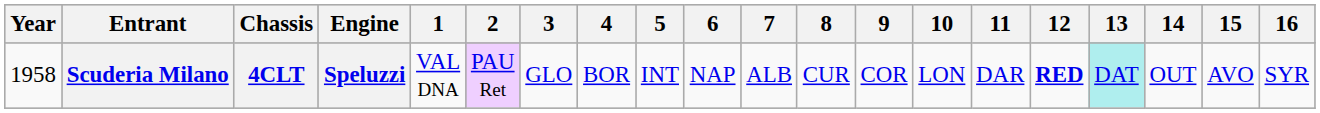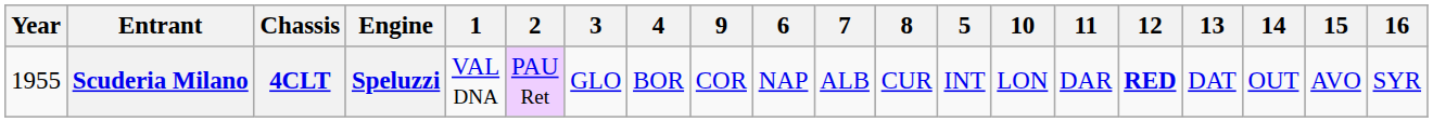columns swapped: 5 <-> 9
Scuderia Milano | Year: 1958 -> 1955
Scuderia Milano | 13: paleturquoise background -> no background
